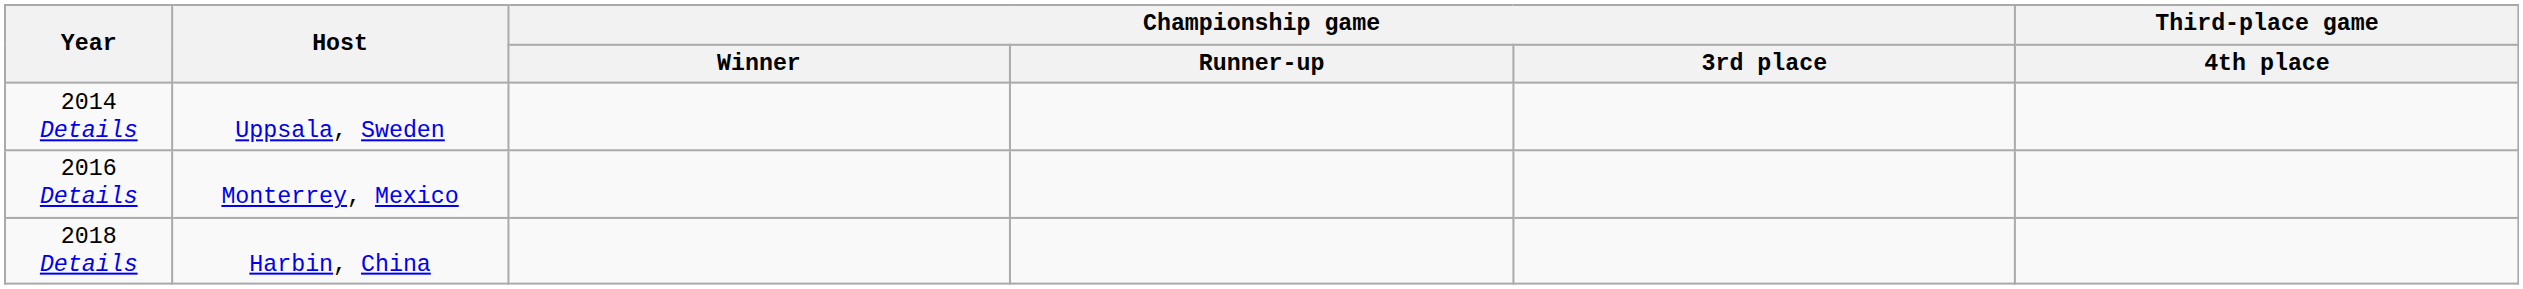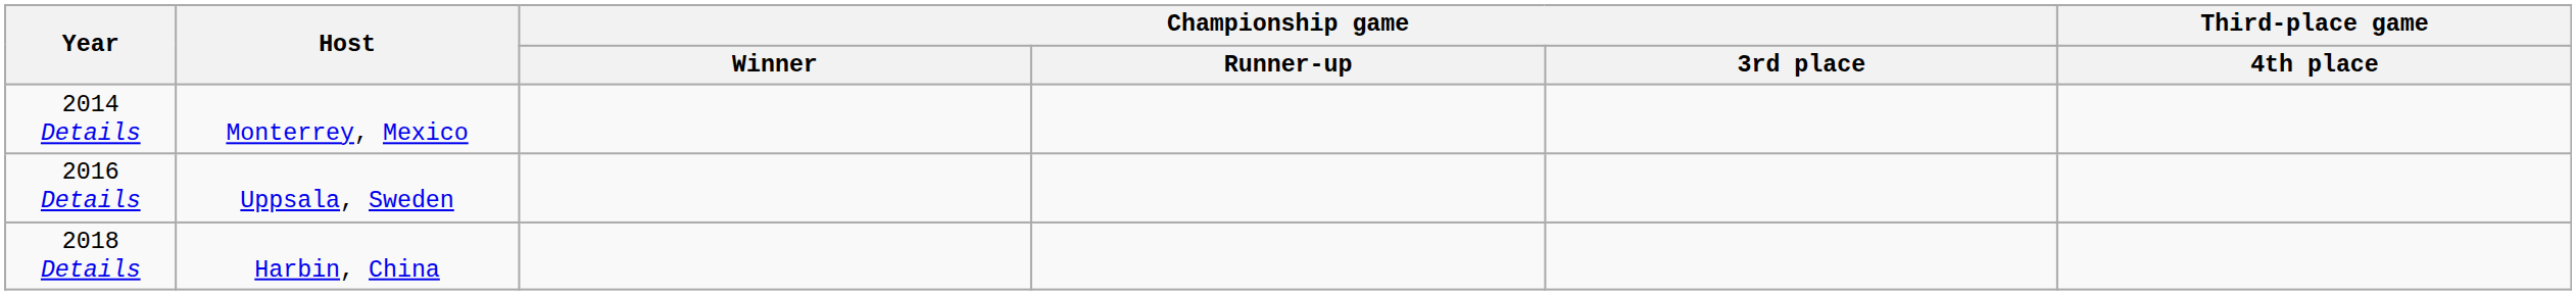2014 Details | Host: Uppsala, Sweden -> Monterrey, Mexico
2016 Details | Host: Monterrey, Mexico -> Uppsala, Sweden
